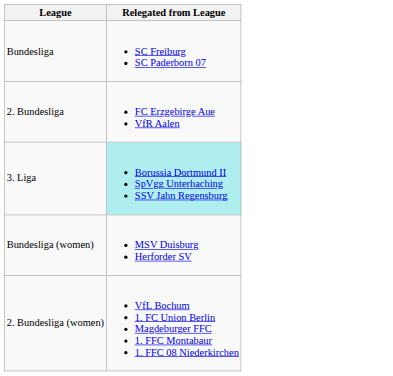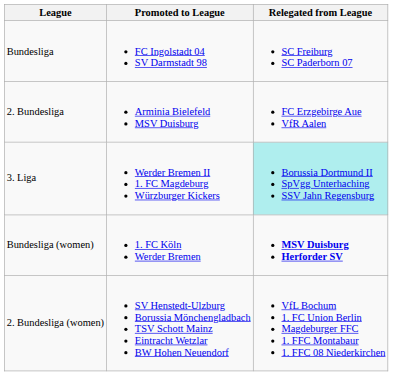+ column: Promoted to League | FC Ingolstadt 04 SV Darmstadt 98 | Arminia Bielefeld MSV Duisburg | Werder Bremen II 1. FC Magdeburg Würzburger Kickers | 1. FC Köln Werder Bremen | SV Henstedt-Ulzburg Borussia Mönchengladbach TSV Schott Mainz Eintracht Wetzlar BW Hohen Neuendorf
Bundesliga (women) | Relegated from League: normal -> bold
